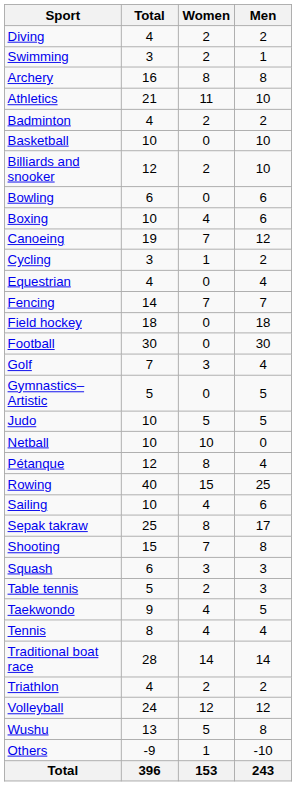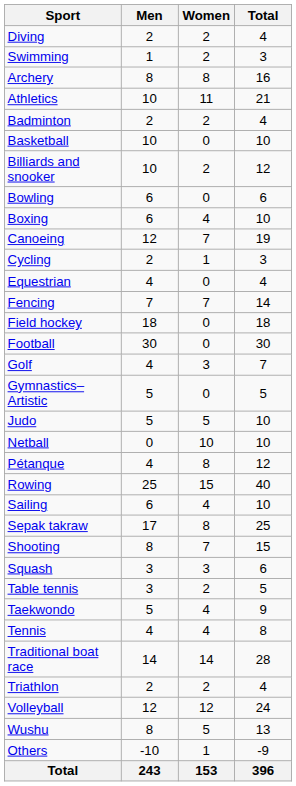columns swapped: Men <-> Total
